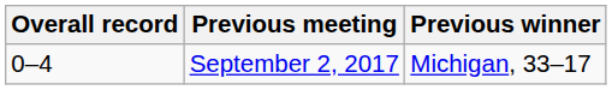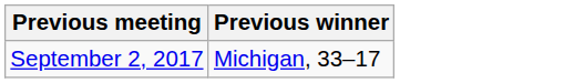- column: Overall record | 0–4
